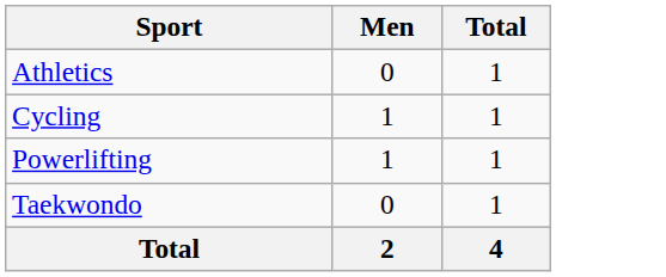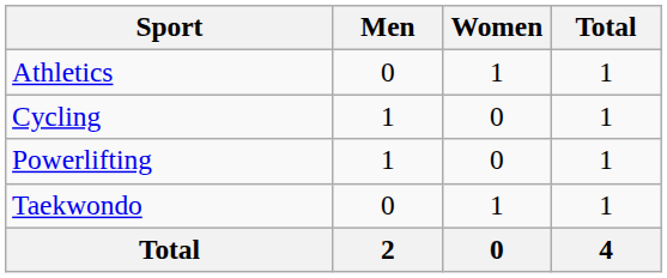+ column: Women | 1 | 0 | 0 | 1 | 0
